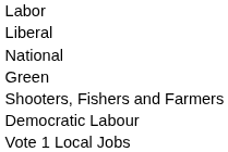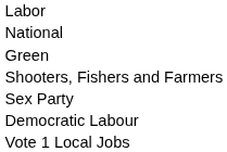- row: Liberal
+ row: Sex Party
